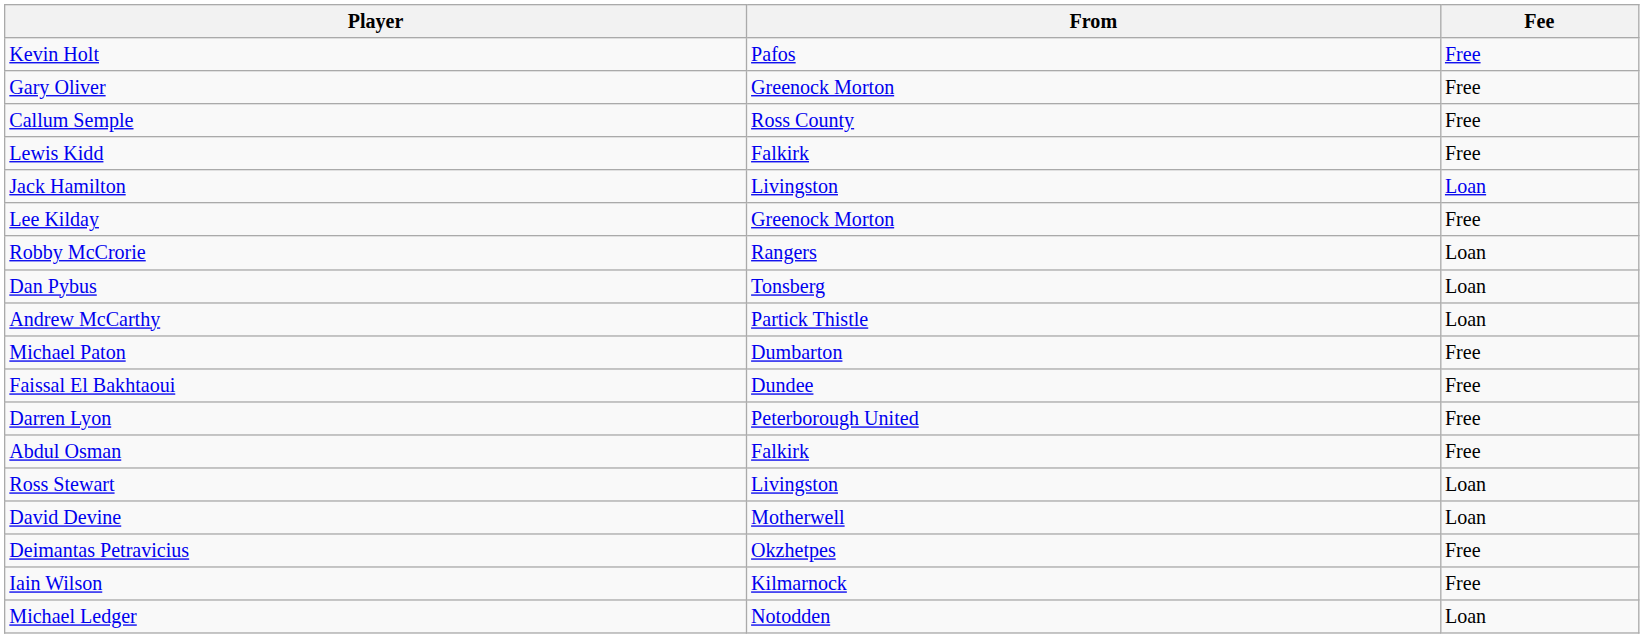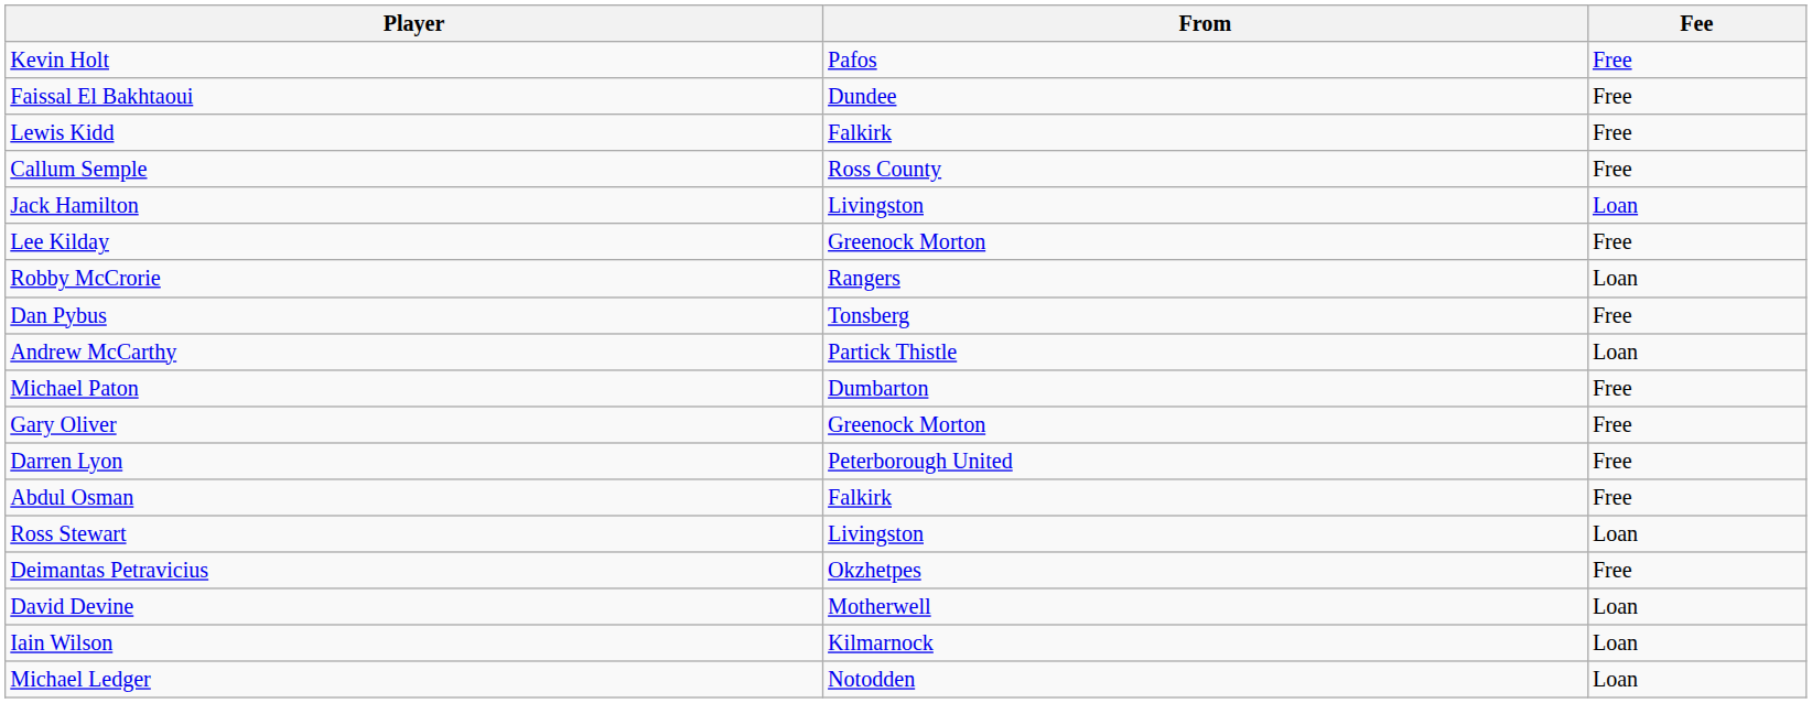rows swapped: Gary Oliver <-> Faissal El Bakhtaoui
rows swapped: Callum Semple <-> Lewis Kidd
Dan Pybus | Fee: Loan -> Free
rows swapped: David Devine <-> Deimantas Petravicius
Iain Wilson | Fee: Free -> Loan
